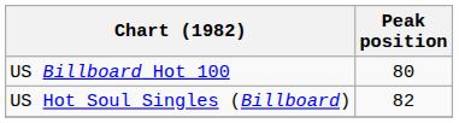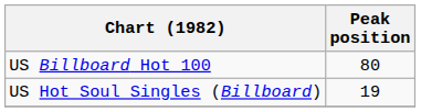US Hot Soul Singles (Billboard) | Peak position: 82 -> 19
